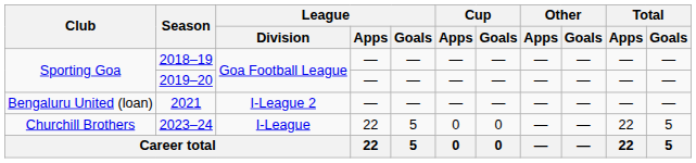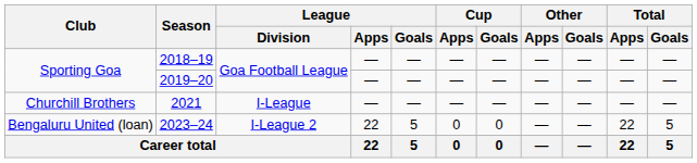2021 | Club: Bengaluru United (loan) -> Churchill Brothers
2021 | League / Division: I-League 2 -> I-League
2023–24 | Club: Churchill Brothers -> Bengaluru United (loan)
2023–24 | League / Division: I-League -> I-League 2
